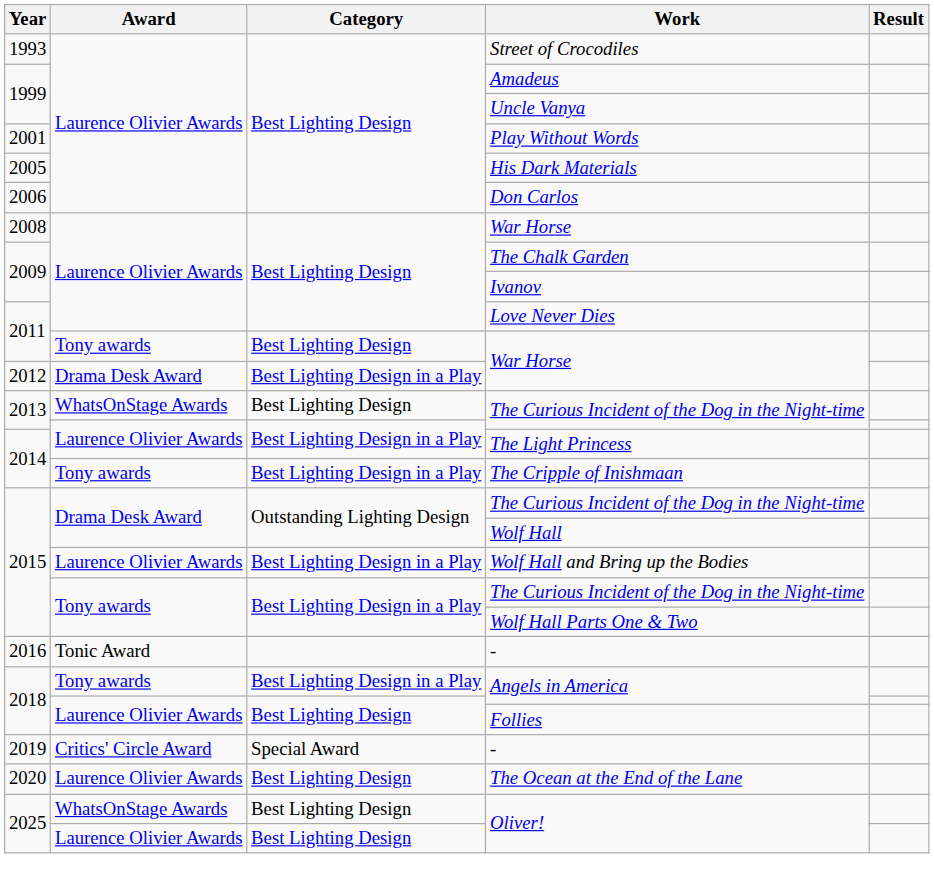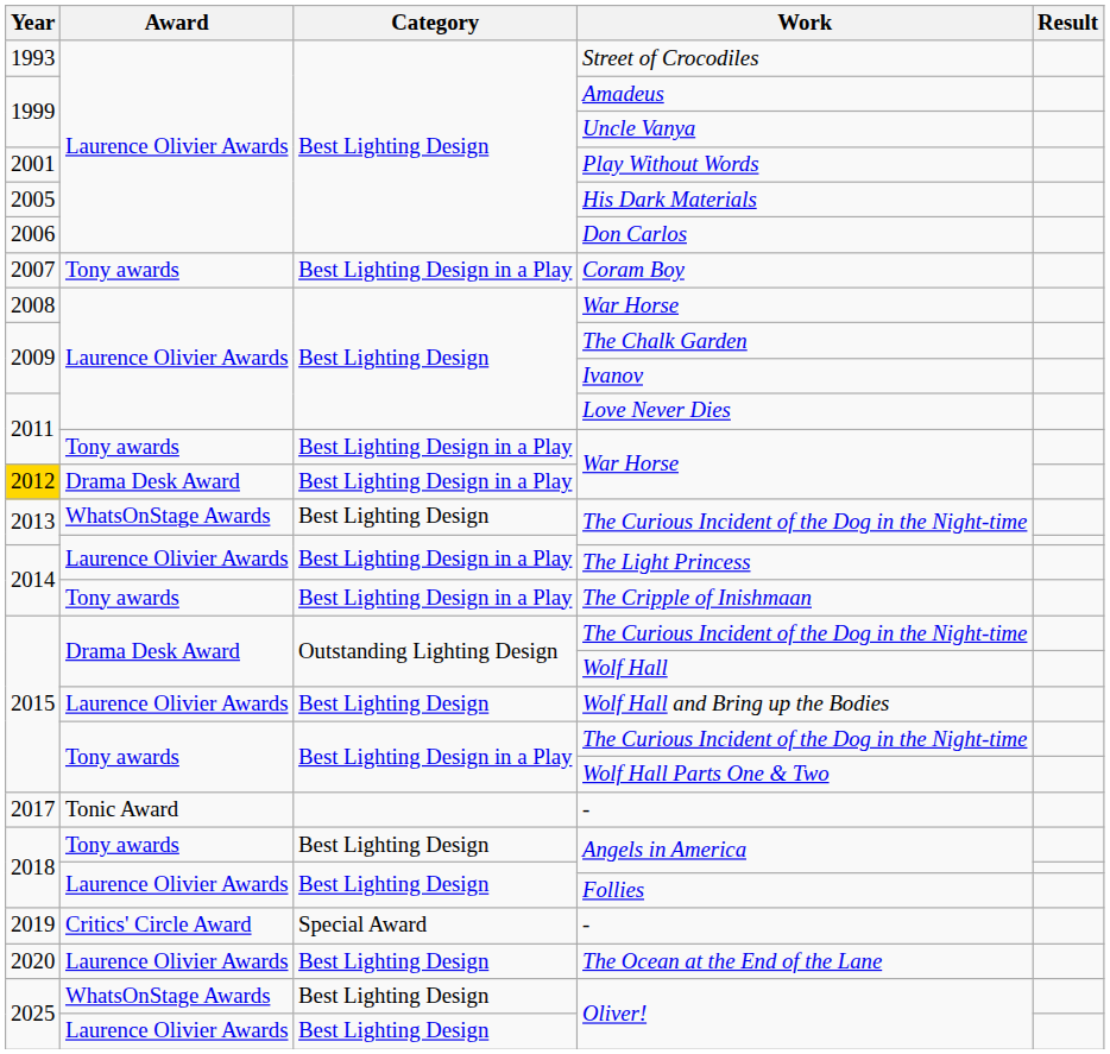+ row: 2007 | Tony awards | Best Lighting Design in a Play | Coram Boy
Tony awards / War Horse | Category: Best Lighting Design -> Best Lighting Design in a Play
Drama Desk Award / War Horse | Year: no background -> gold background
Wolf Hall and Bring up the Bodies | Category: Best Lighting Design in a Play -> Best Lighting Design
Tonic Award / - | Year: 2016 -> 2017
Tony awards / Angels in America | Category: Best Lighting Design in a Play -> Best Lighting Design
